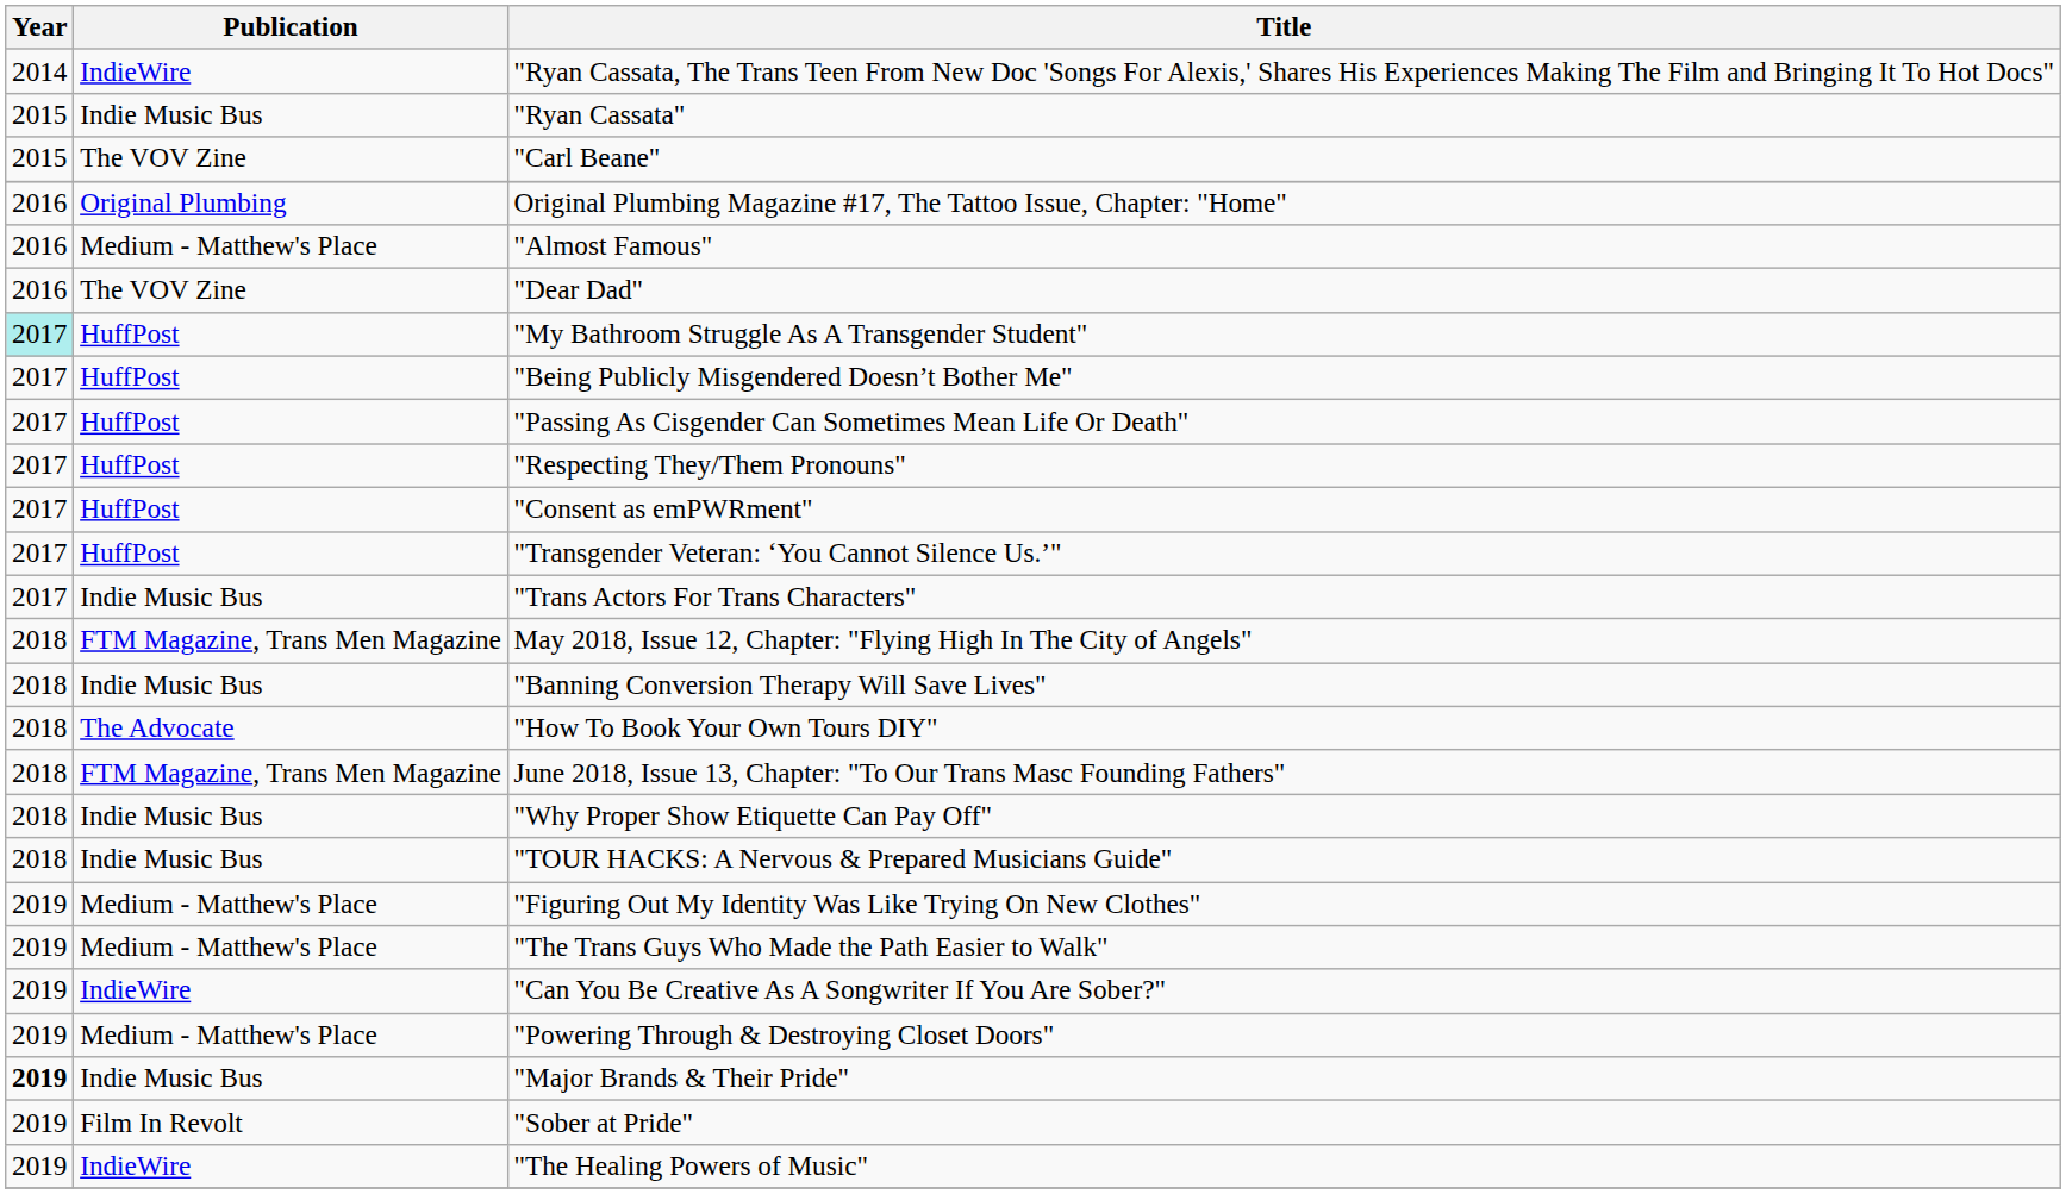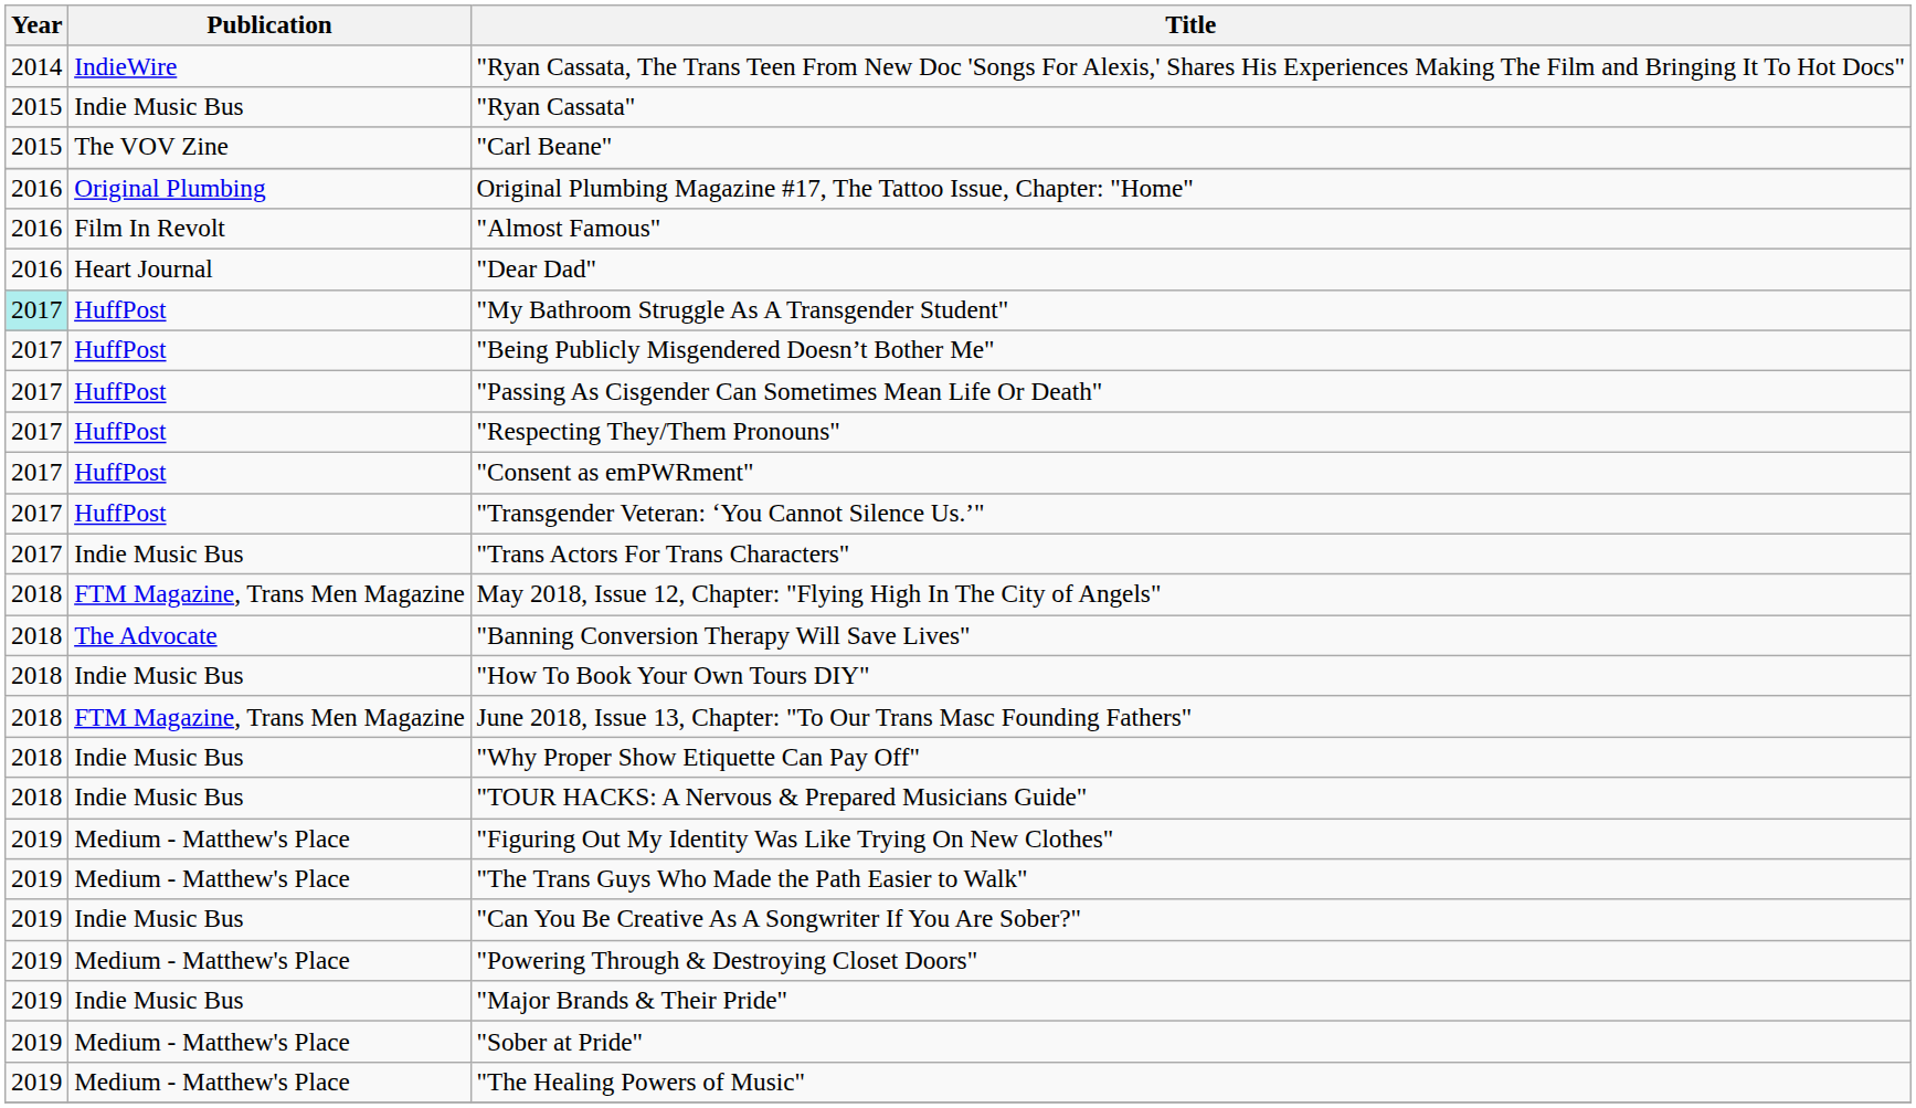"Almost Famous" | Publication: Medium - Matthew's Place -> Film In Revolt
"Dear Dad" | Publication: The VOV Zine -> Heart Journal
"Banning Conversion Therapy Will Save Lives" | Publication: Indie Music Bus -> The Advocate
"How To Book Your Own Tours DIY" | Publication: The Advocate -> Indie Music Bus
"Can You Be Creative As A Songwriter If You Are Sober?" | Publication: IndieWire -> Indie Music Bus
"Major Brands & Their Pride" | Year: bold -> normal
"Sober at Pride" | Publication: Film In Revolt -> Medium - Matthew's Place
"The Healing Powers of Music" | Publication: IndieWire -> Medium - Matthew's Place
